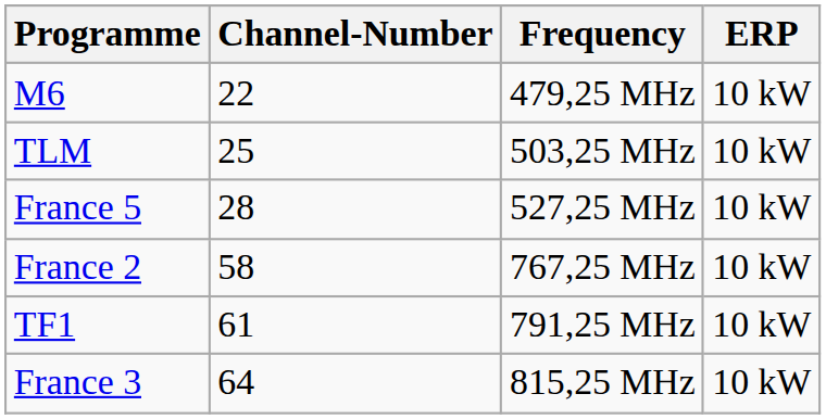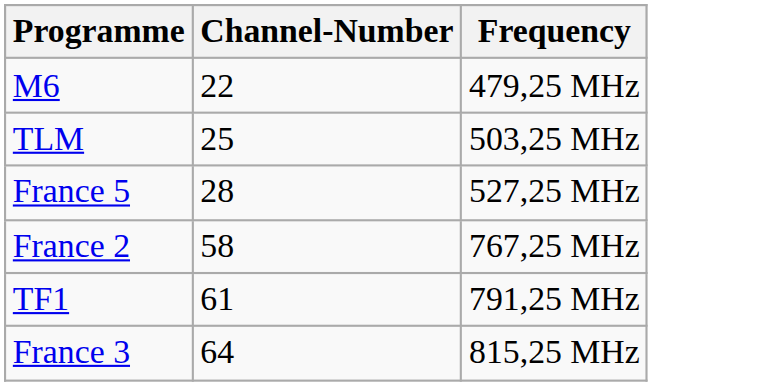- column: ERP | 10 kW | 10 kW | 10 kW | 10 kW | 10 kW | 10 kW
